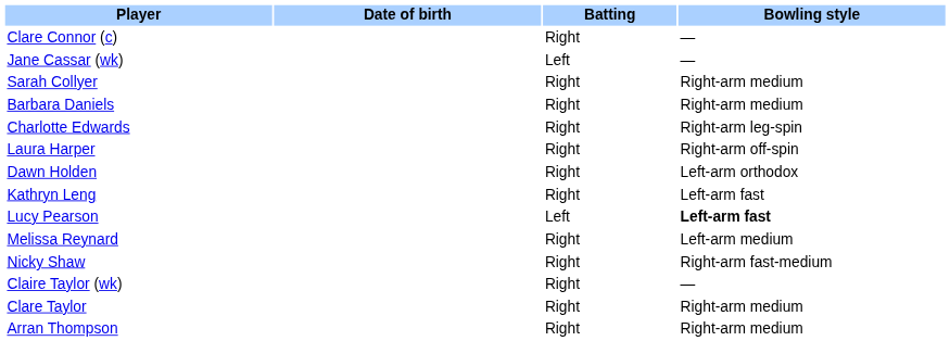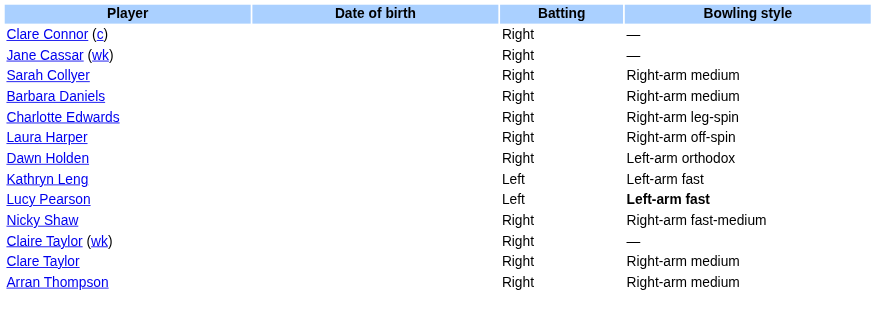Jane Cassar (wk) | Batting: Left -> Right
Kathryn Leng | Batting: Right -> Left
- row: Melissa Reynard | Right | Left-arm medium
